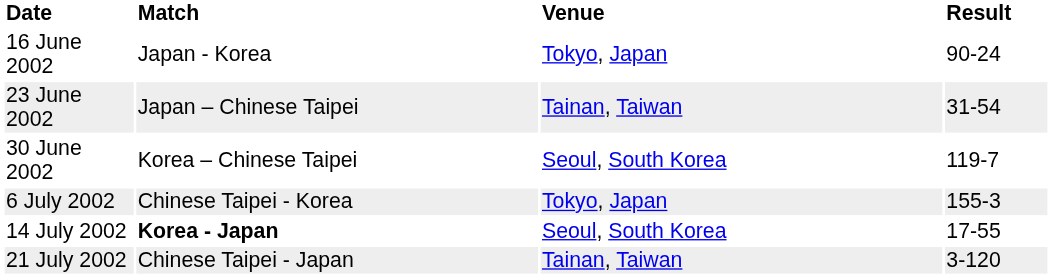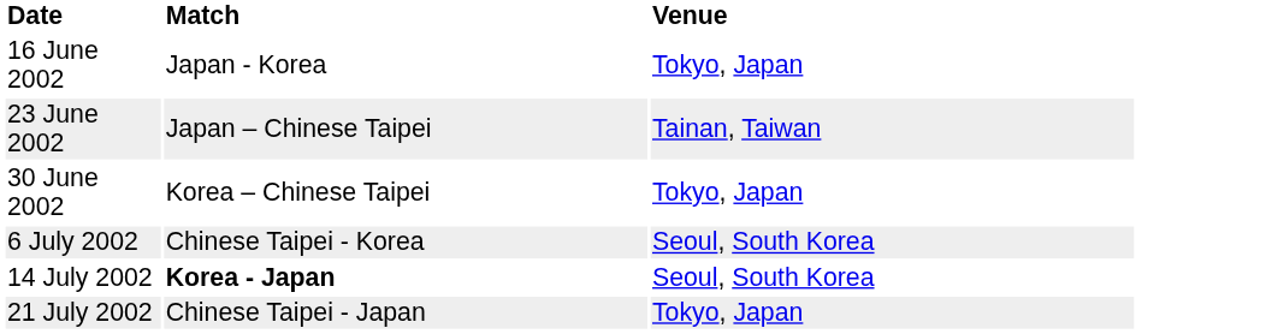- column: Result | 90-24 | 31-54 | 119-7 | 155-3 | 17-55 | 3-120
30 June 2002 | Venue: Seoul, South Korea -> Tokyo, Japan
6 July 2002 | Venue: Tokyo, Japan -> Seoul, South Korea
21 July 2002 | Venue: Tainan, Taiwan -> Tokyo, Japan
